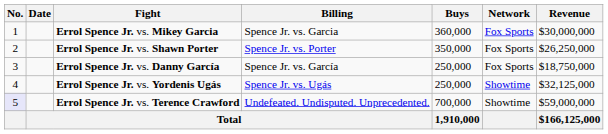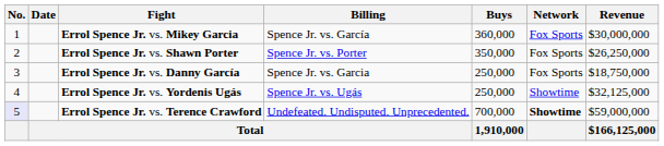Errol Spence Jr. vs. Mikey Garcia | Billing: Spence Jr. vs. Garcia -> Spence Jr. vs. García
Errol Spence Jr. vs. Danny García | Billing: Spence Jr. vs. García -> Spence Jr. vs. Garcia
Errol Spence Jr. vs. Terence Crawford | Network: normal -> bold
